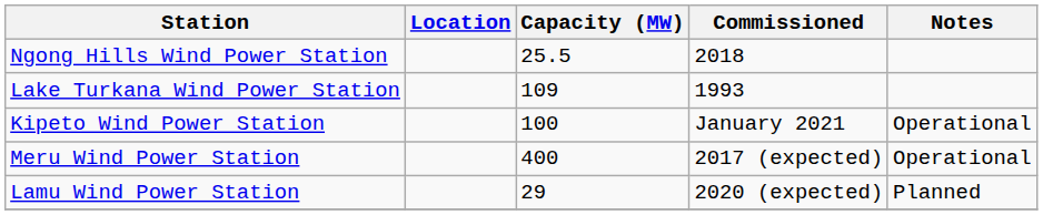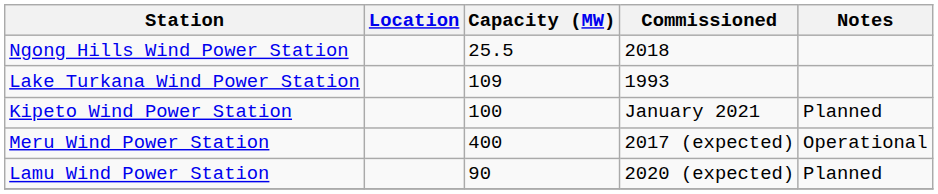Kipeto Wind Power Station | Notes: Operational -> Planned
Lamu Wind Power Station | Capacity (MW): 29 -> 90
